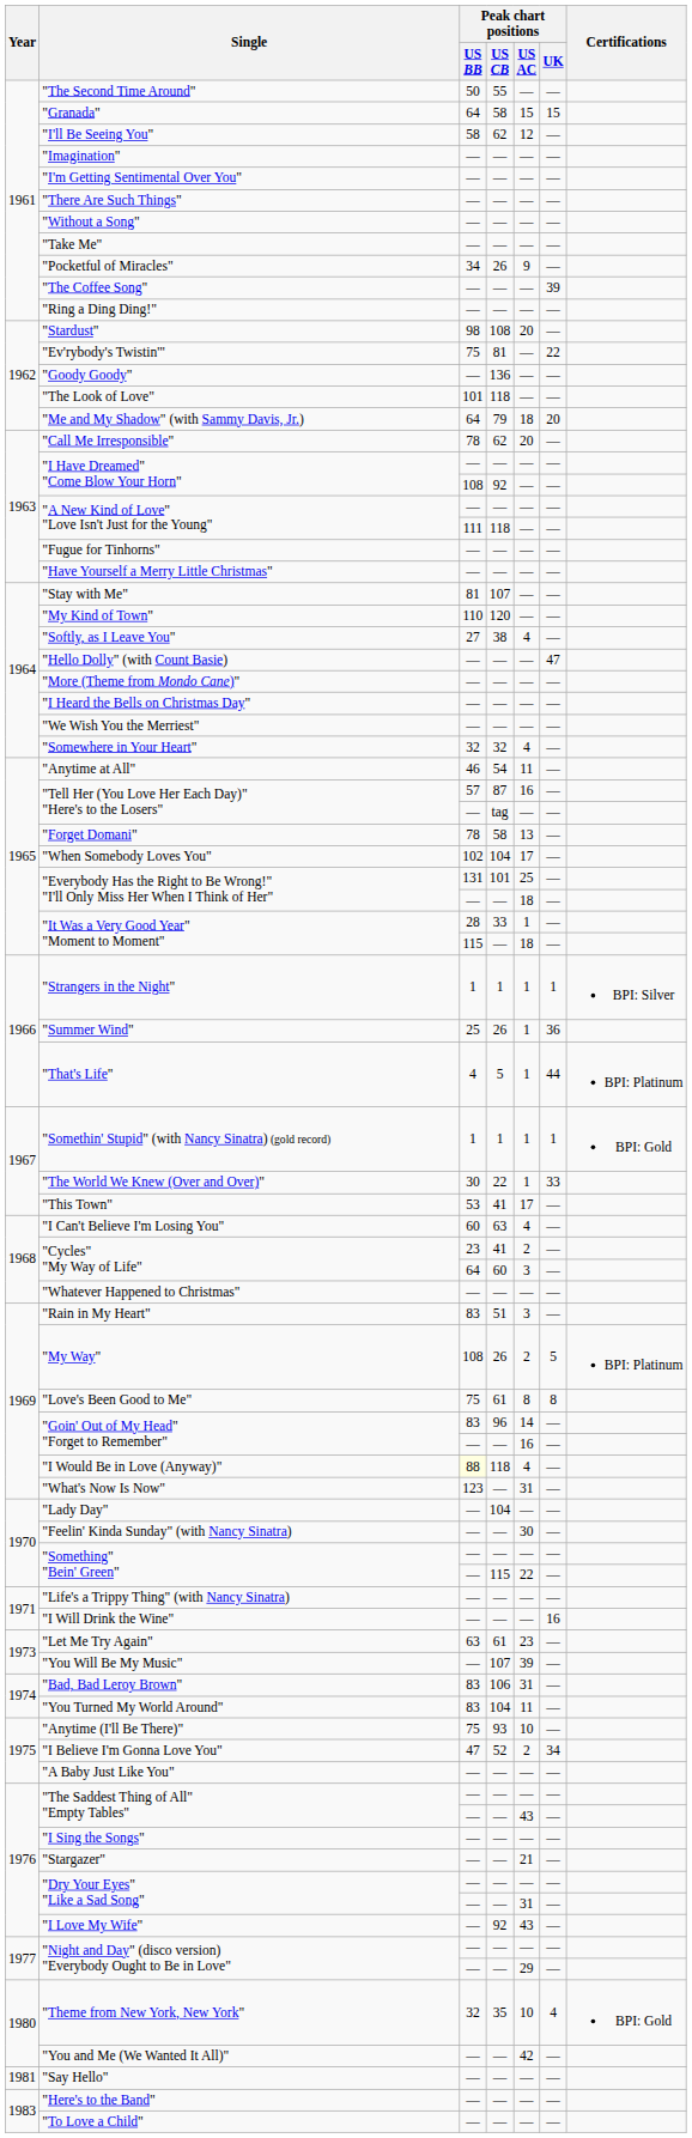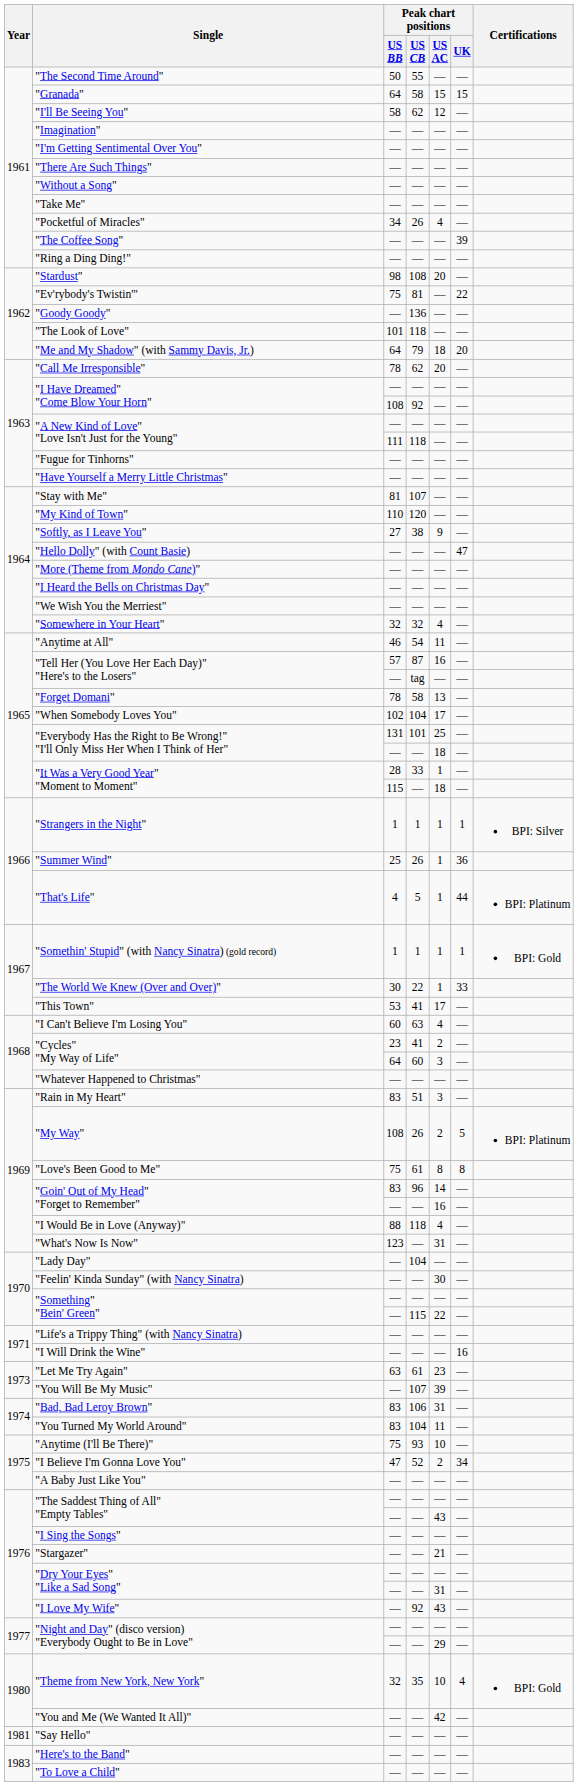"Pocketful of Miracles" | Peak chart positions / US AC: 9 -> 4
"Softly, as I Leave You" | Peak chart positions / US AC: 4 -> 9
"I Would Be in Love (Anyway)" | Peak chart positions / US BB: lightyellow background -> no background
